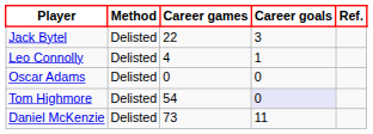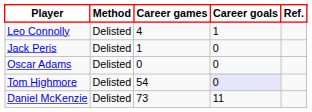- row: Jack Bytel | Delisted | 22 | 3
+ row: Jack Peris | Delisted | 1 | 0
